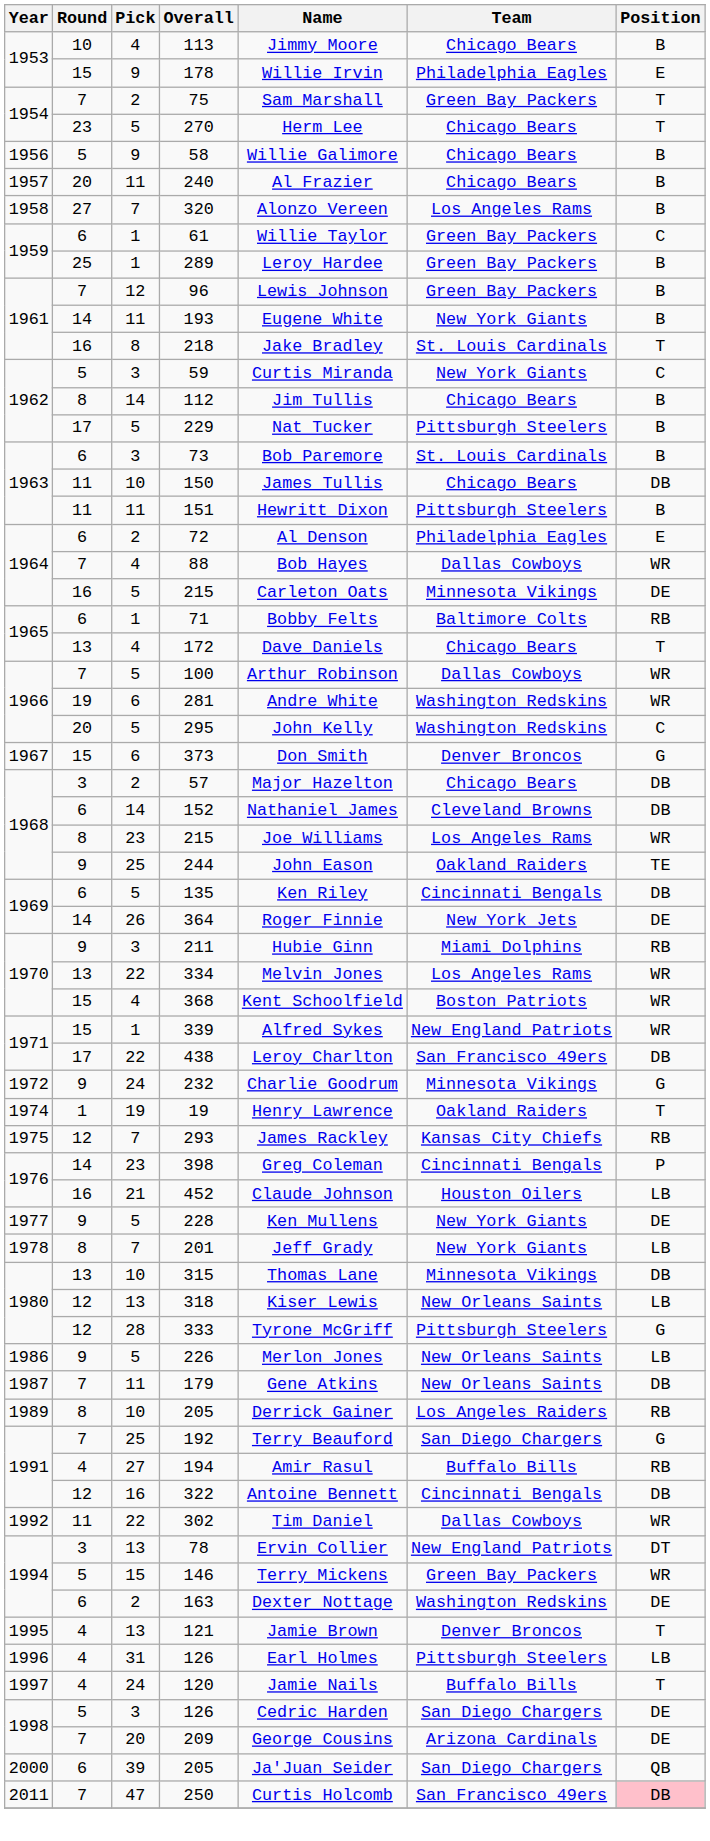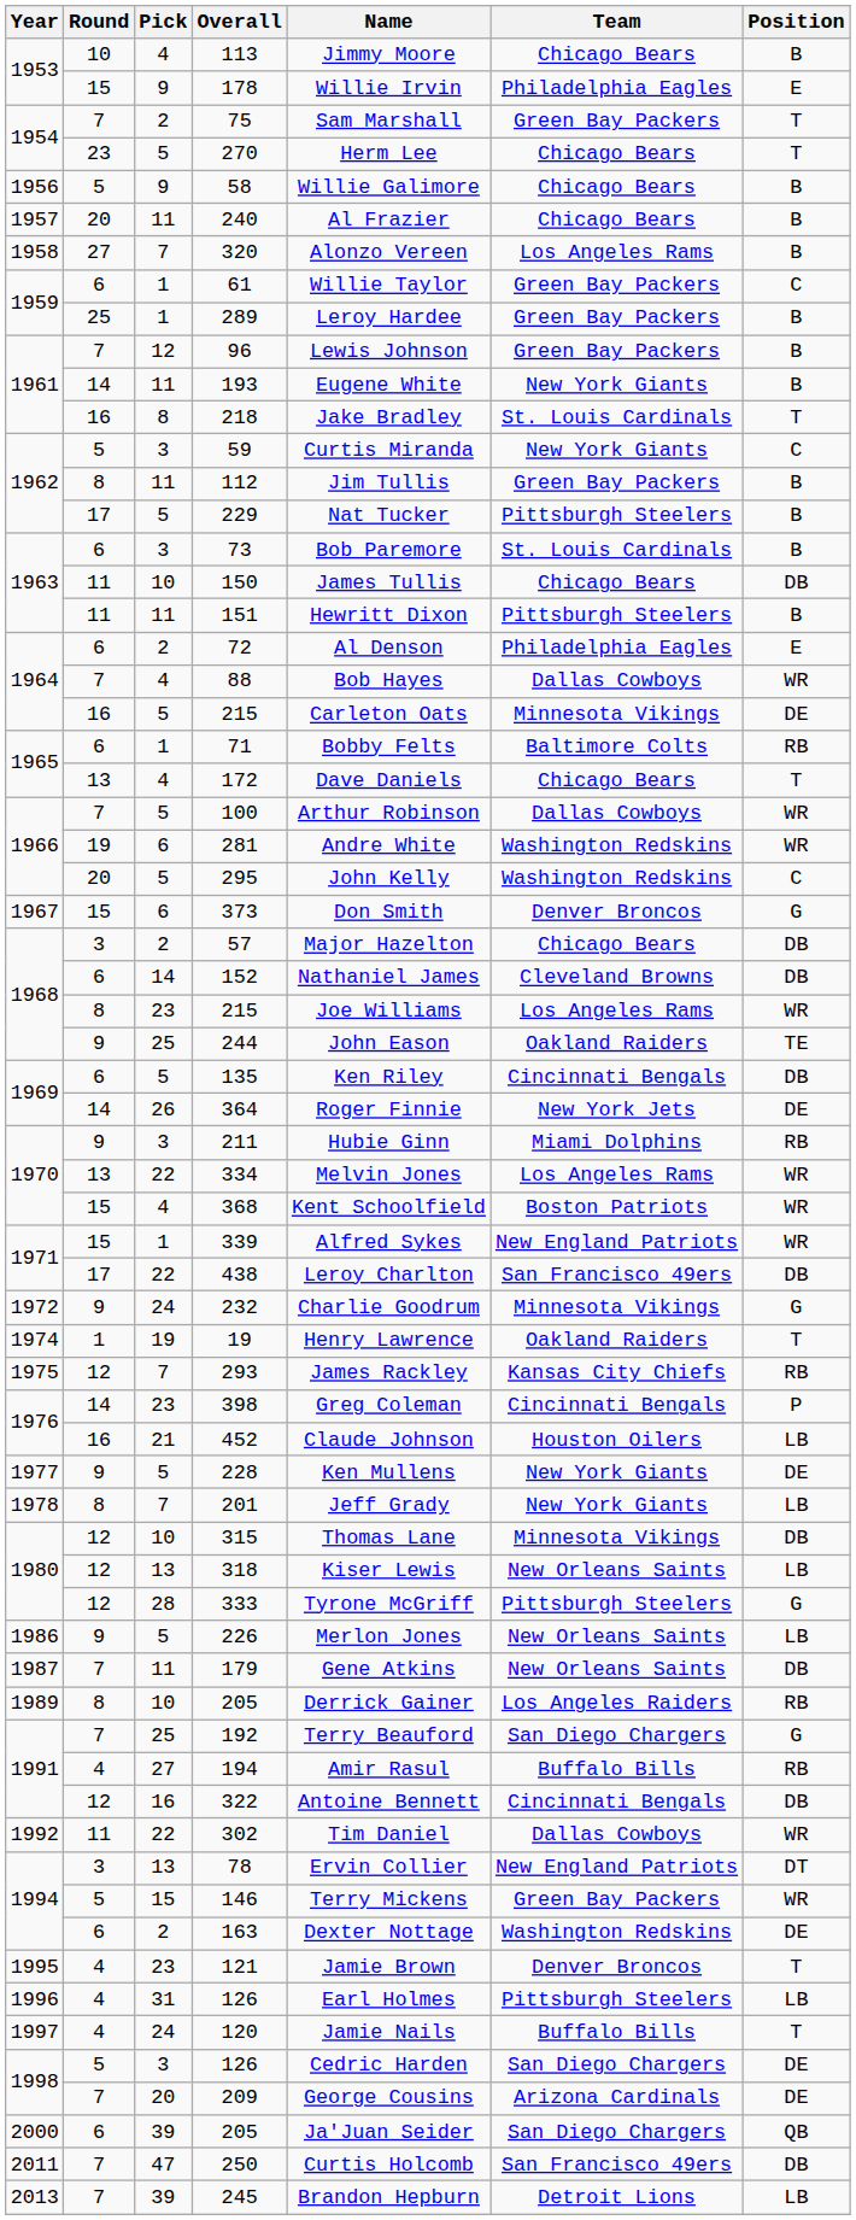112 | Pick: 14 -> 11
112 | Team: Chicago Bears -> Green Bay Packers
315 | Round: 13 -> 12
121 | Pick: 13 -> 23
250 | Position: pink background -> no background
+ row: 2013 | 7 | 39 | 245 | Brandon Hepburn | Detroit Lions | LB
